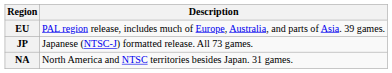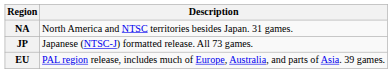rows swapped: NA <-> EU
